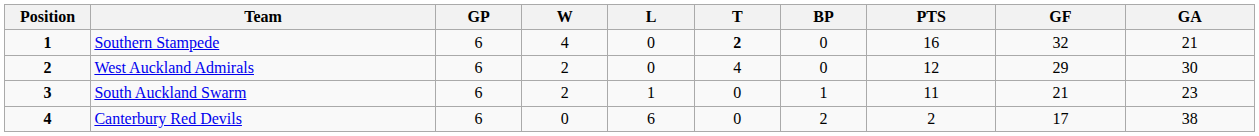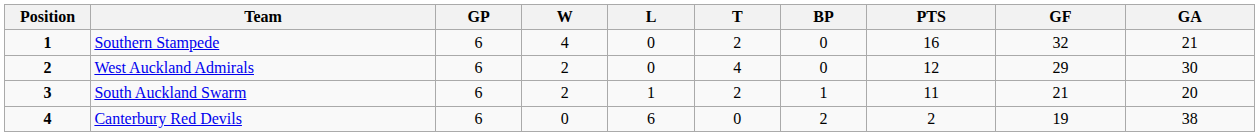Southern Stampede | T: bold -> normal
South Auckland Swarm | T: 0 -> 2
South Auckland Swarm | GA: 23 -> 20
Canterbury Red Devils | GF: 17 -> 19
